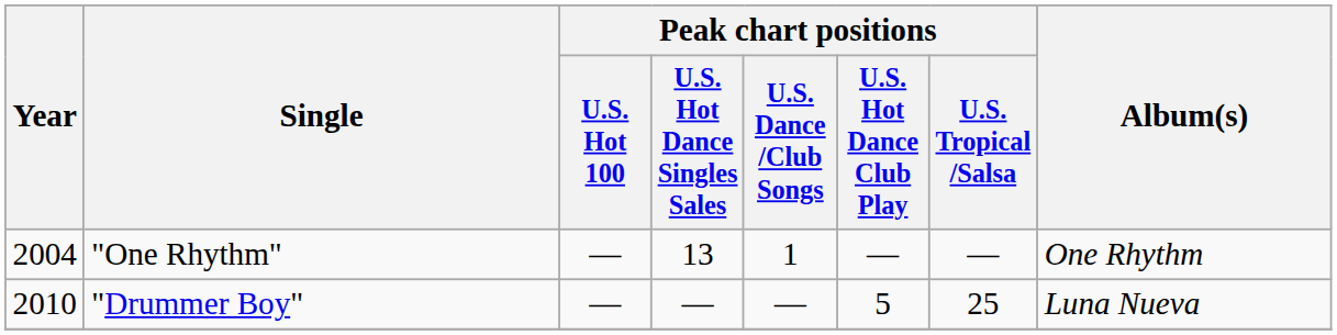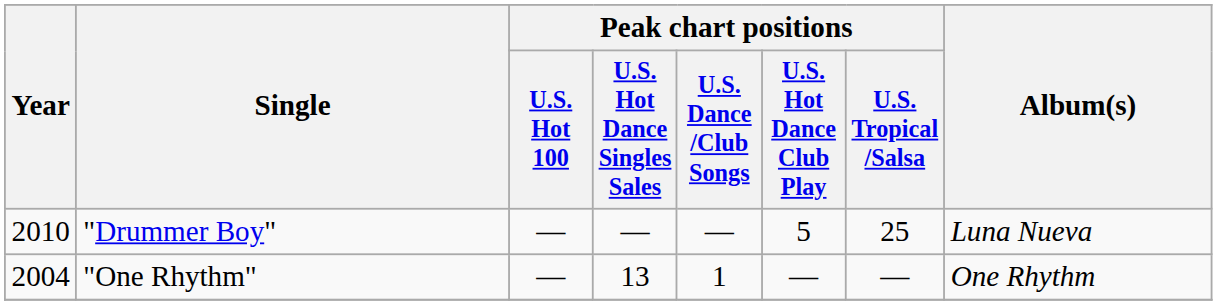rows swapped: "One Rhythm" <-> "Drummer Boy"
